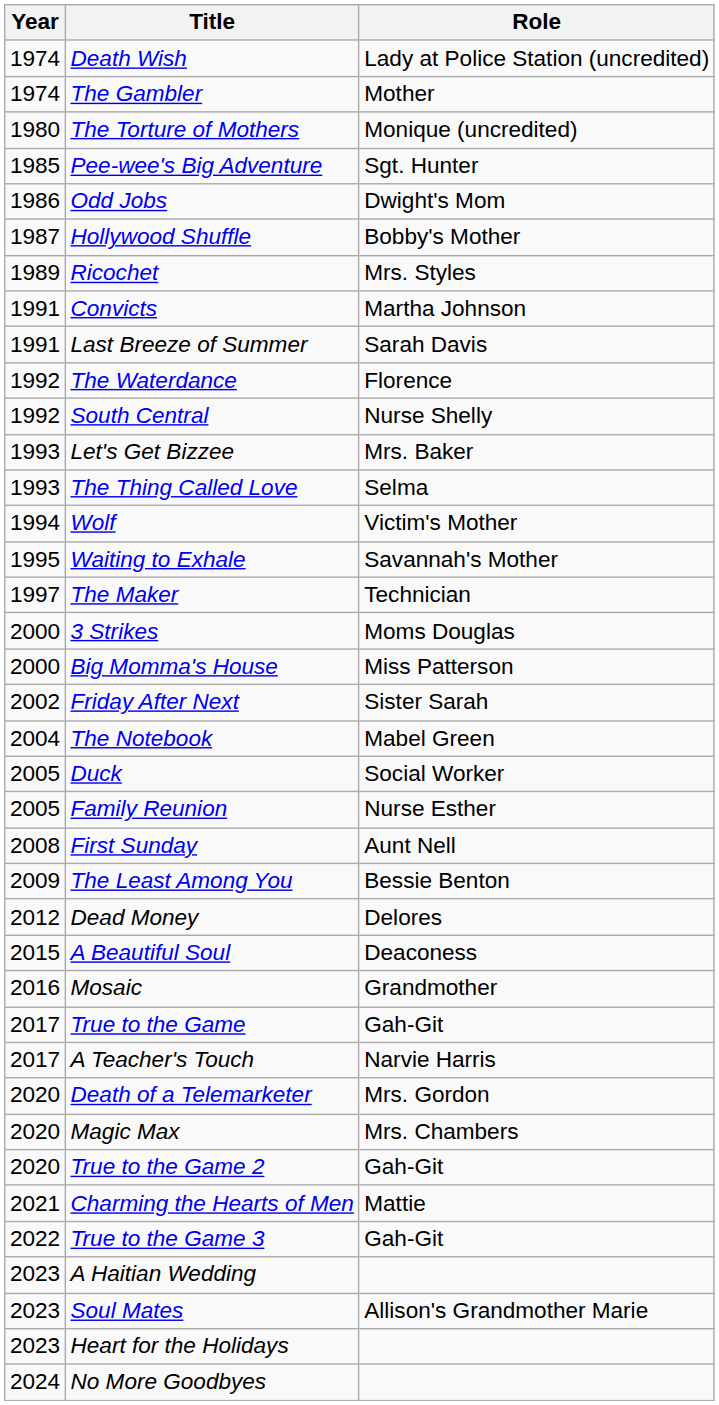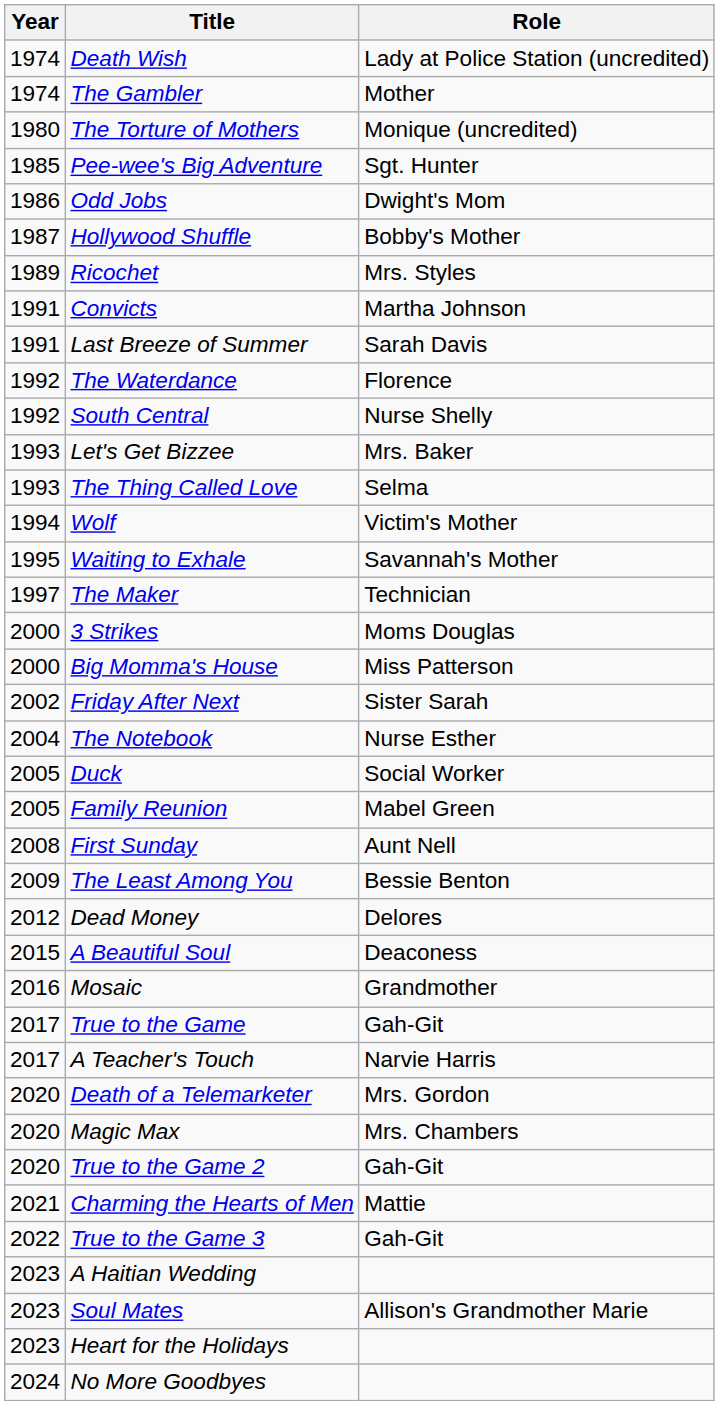The Notebook | Role: Mabel Green -> Nurse Esther
Family Reunion | Role: Nurse Esther -> Mabel Green
